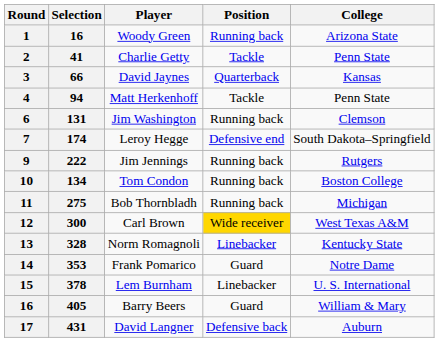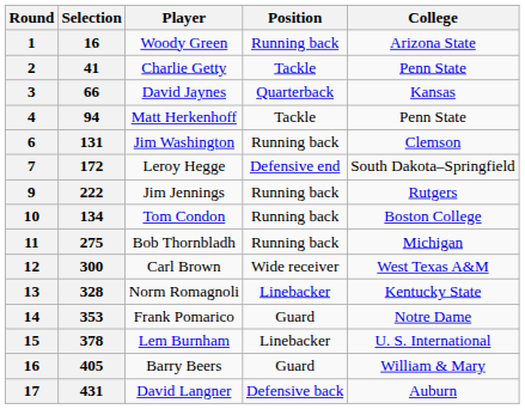Leroy Hegge | Selection: 174 -> 172
Carl Brown | Position: gold background -> no background
